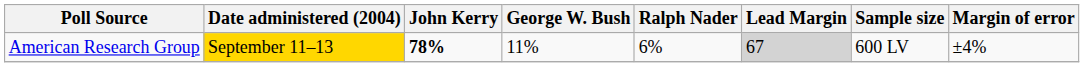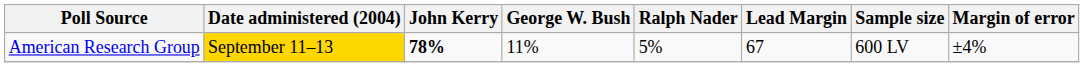American Research Group | Ralph Nader: 6% -> 5%
American Research Group | Lead Margin: lightgrey background -> no background
